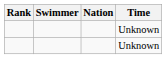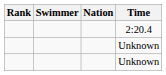+ row: 2:20.4
